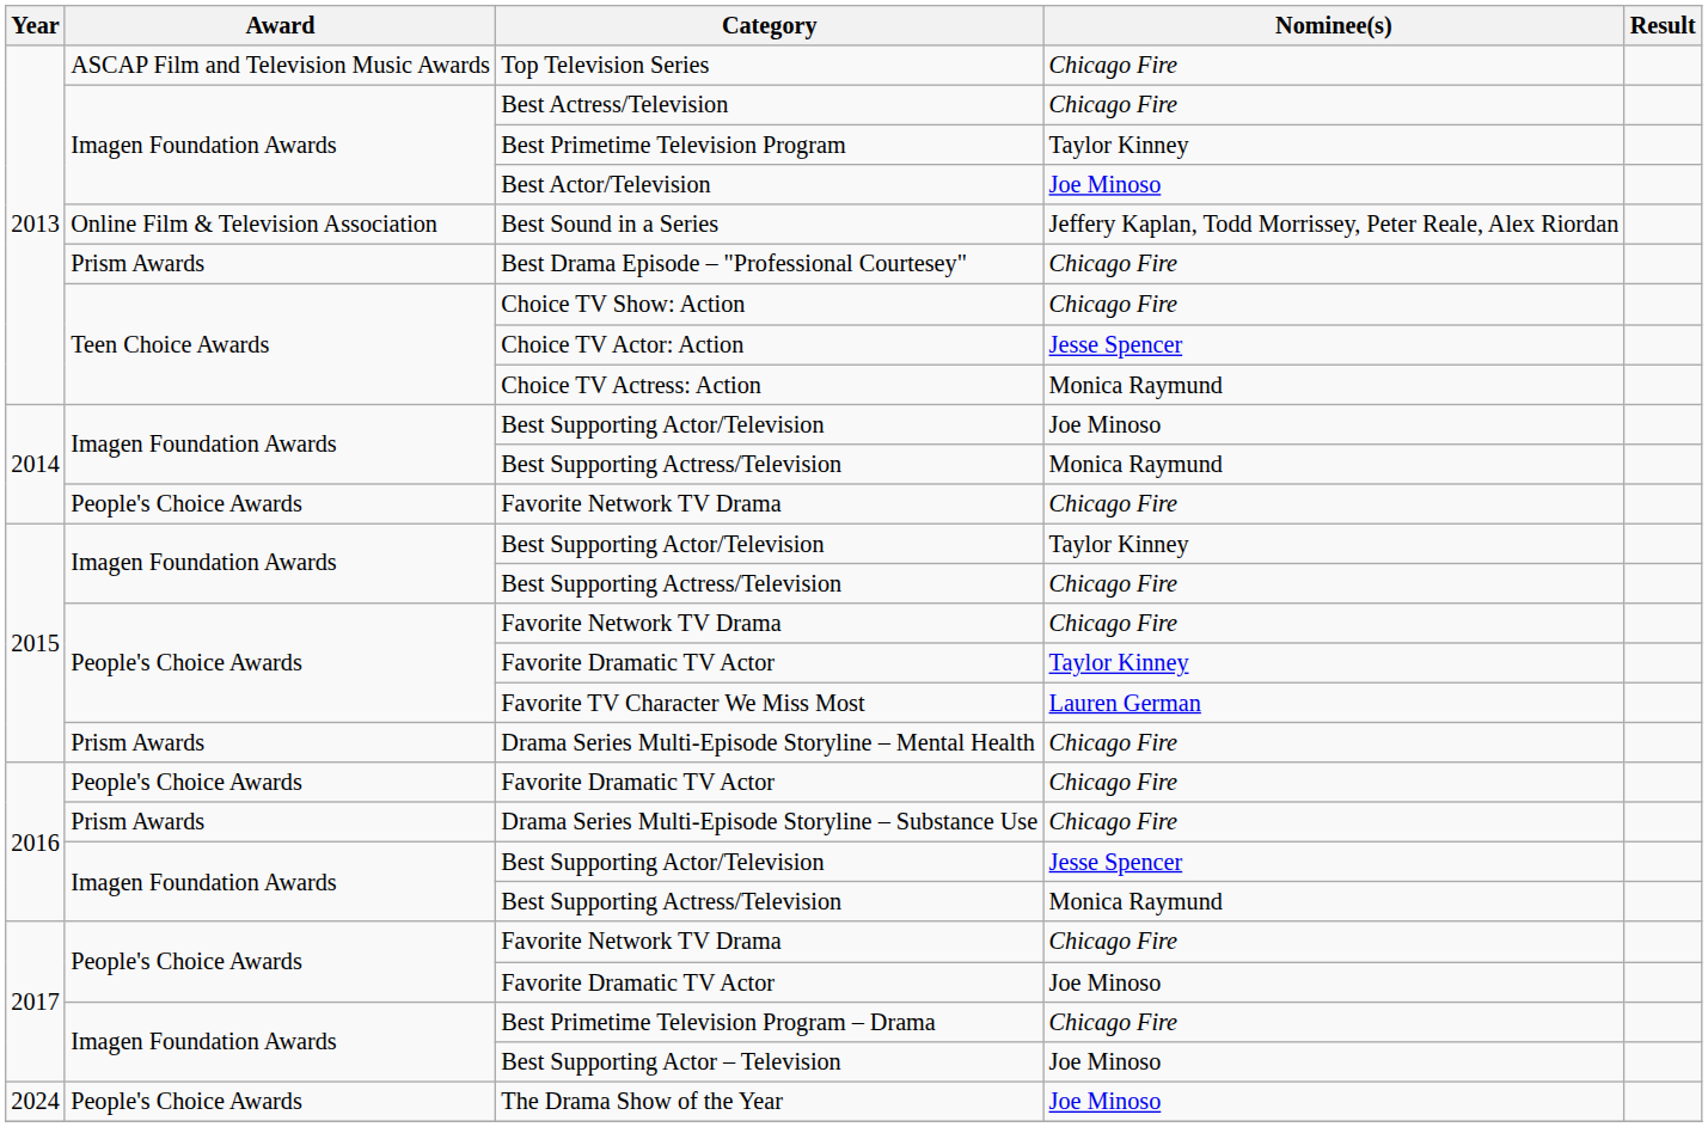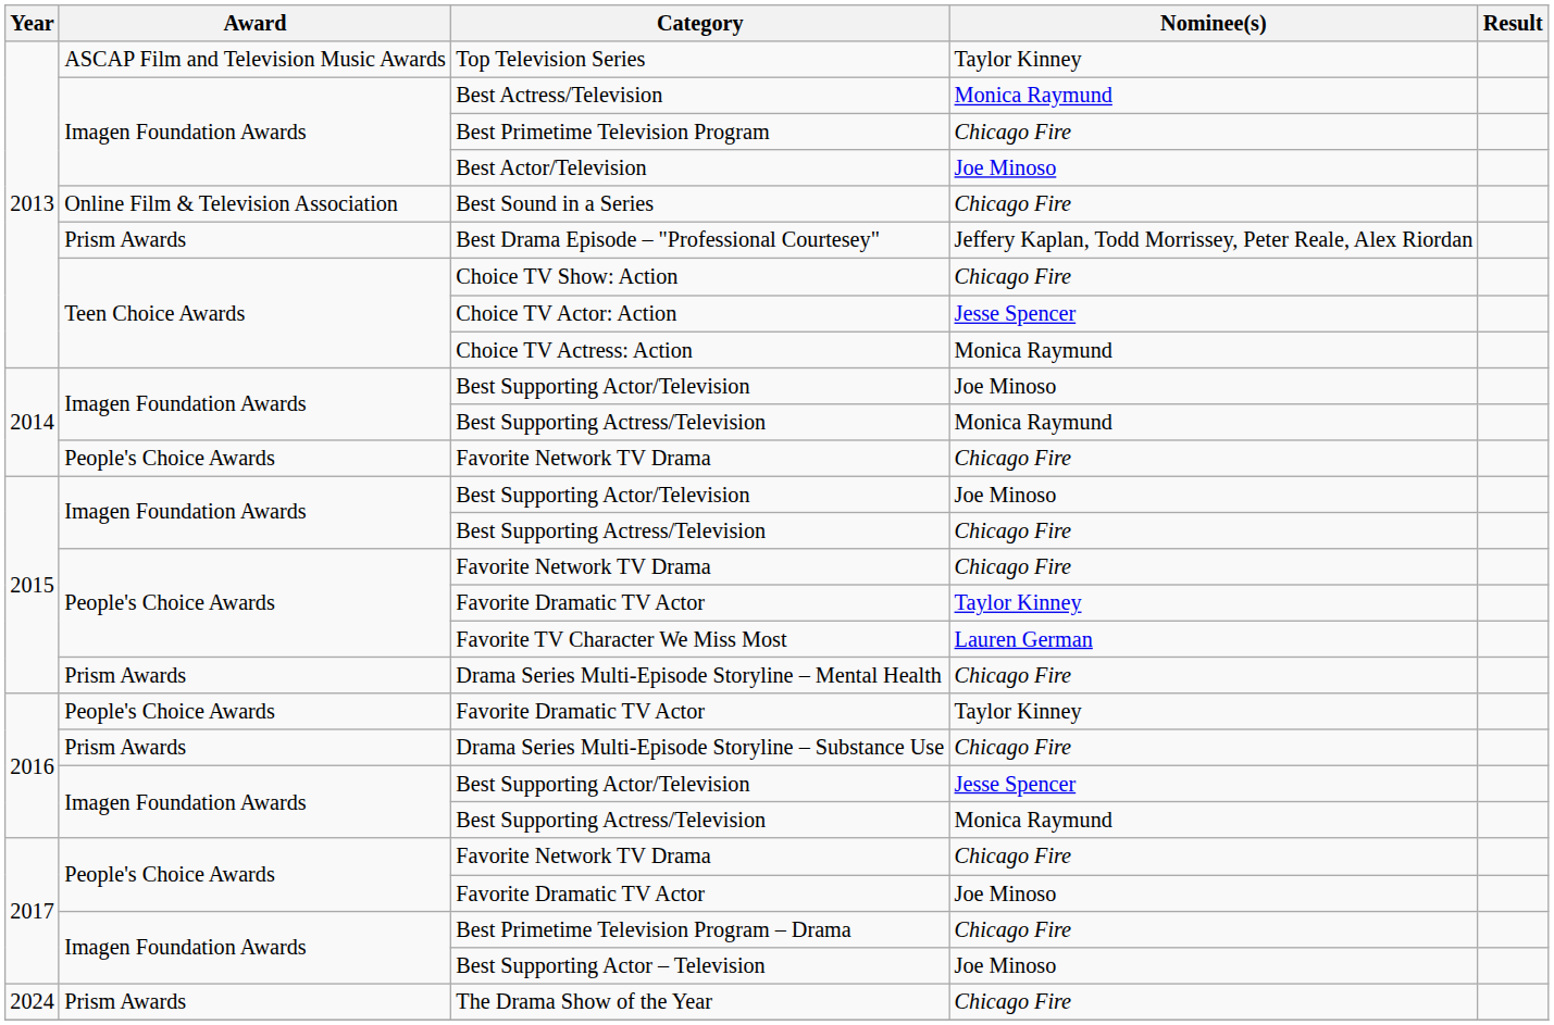Top Television Series | Nominee(s): Chicago Fire -> Taylor Kinney
Best Actress/Television | Nominee(s): Chicago Fire -> Monica Raymund
Best Primetime Television Program | Nominee(s): Taylor Kinney -> Chicago Fire
Best Sound in a Series | Nominee(s): Jeffery Kaplan, Todd Morrissey, Peter Reale, Alex Riordan -> Chicago Fire
Best Drama Episode – "Professional Courtesey" | Nominee(s): Chicago Fire -> Jeffery Kaplan, Todd Morrissey, Peter Reale, Alex Riordan
2015 / Best Supporting Actor/Television | Nominee(s): Taylor Kinney -> Joe Minoso
2016 / Favorite Dramatic TV Actor | Nominee(s): Chicago Fire -> Taylor Kinney
The Drama Show of the Year | Award: People's Choice Awards -> Prism Awards
The Drama Show of the Year | Nominee(s): Joe Minoso -> Chicago Fire
